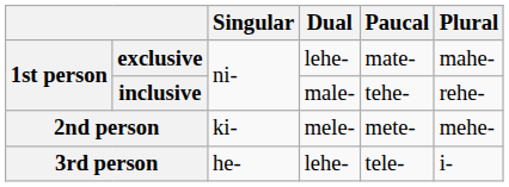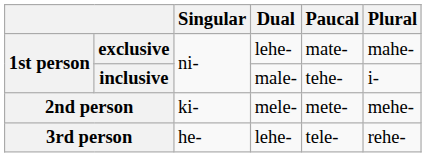inclusive | Plural: rehe- -> i-
3rd person | Plural: i- -> rehe-
